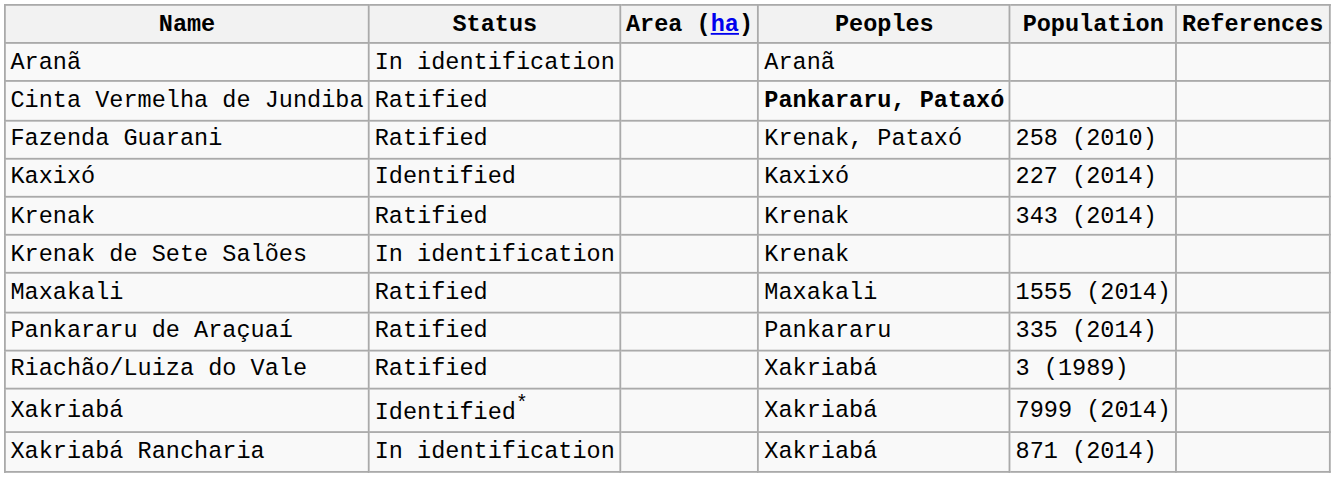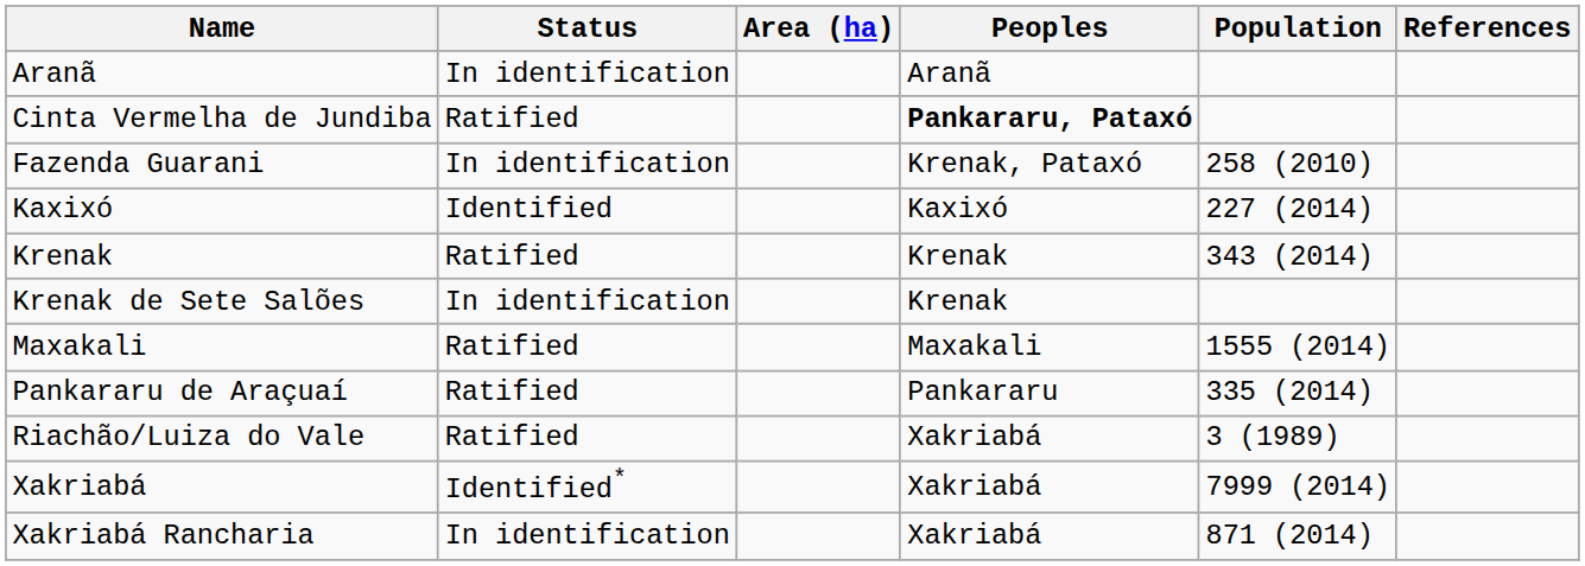Fazenda Guarani | Status: Ratified -> In identification
